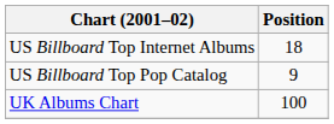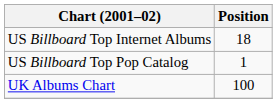US Billboard Top Pop Catalog | Position: 9 -> 1
